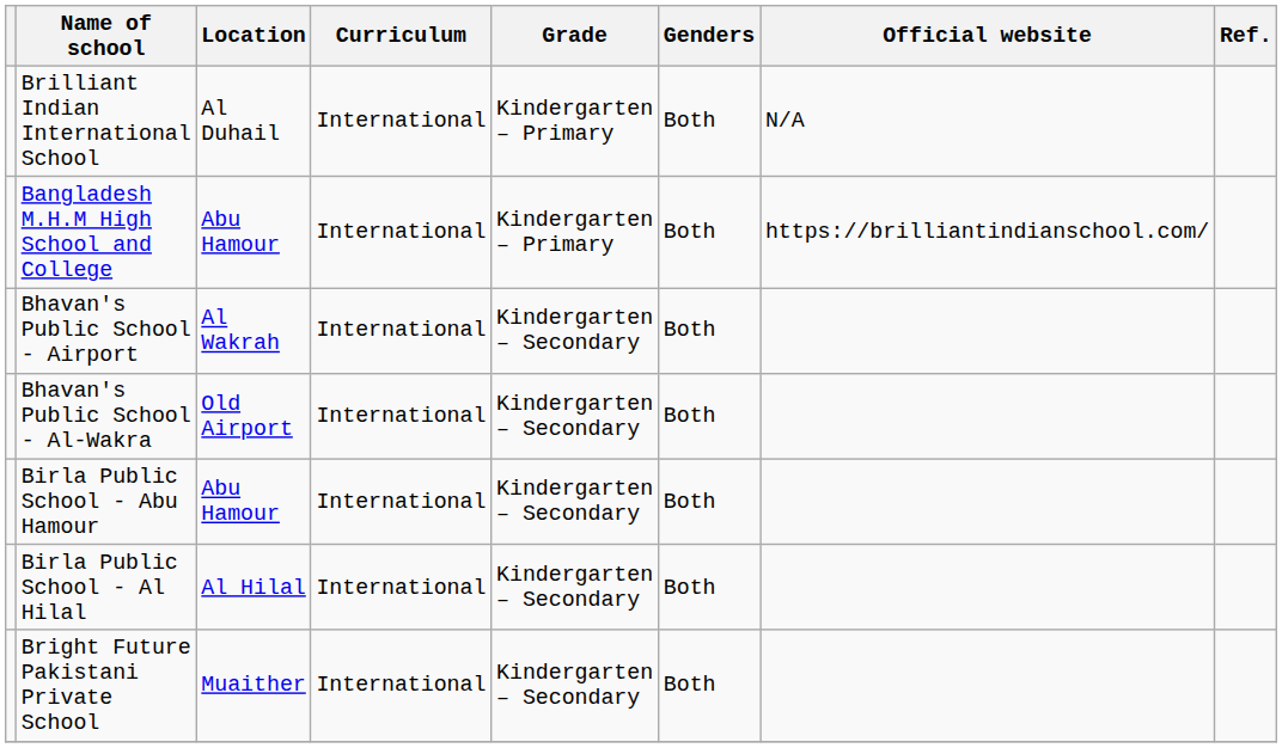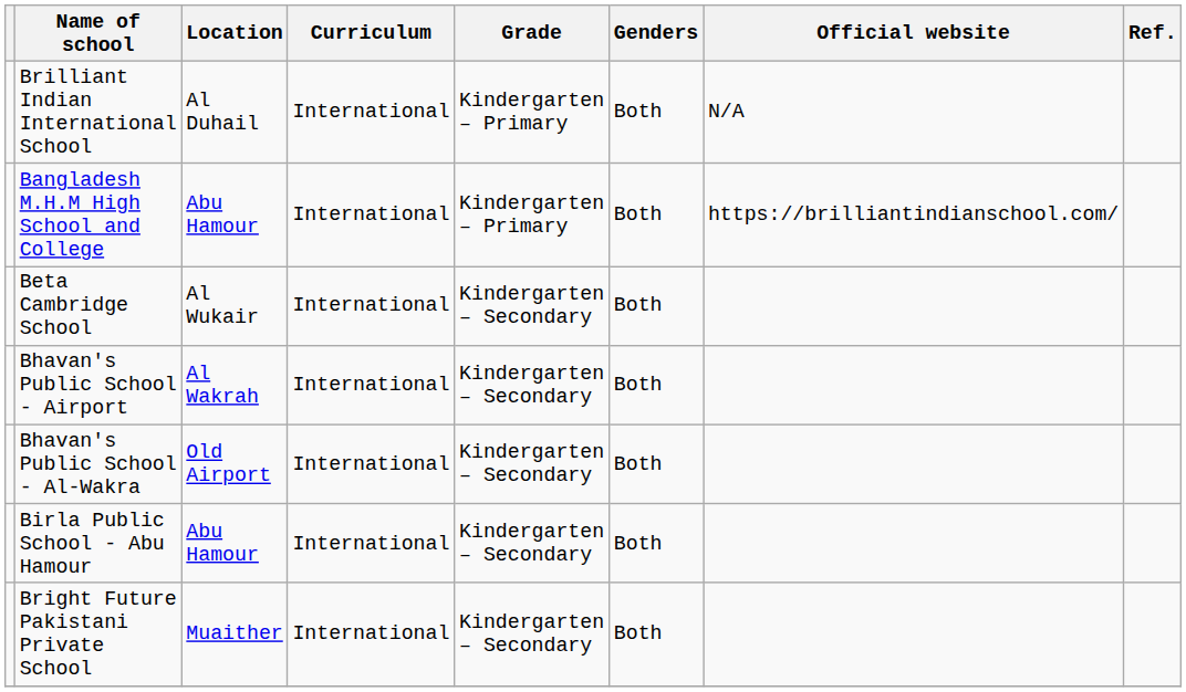+ row: Beta Cambridge School | Al Wukair | International | Kindergarten – Secondary | Both
- row: Birla Public School - Al Hilal | Al Hilal | International | Kindergarten – Secondary | Both
